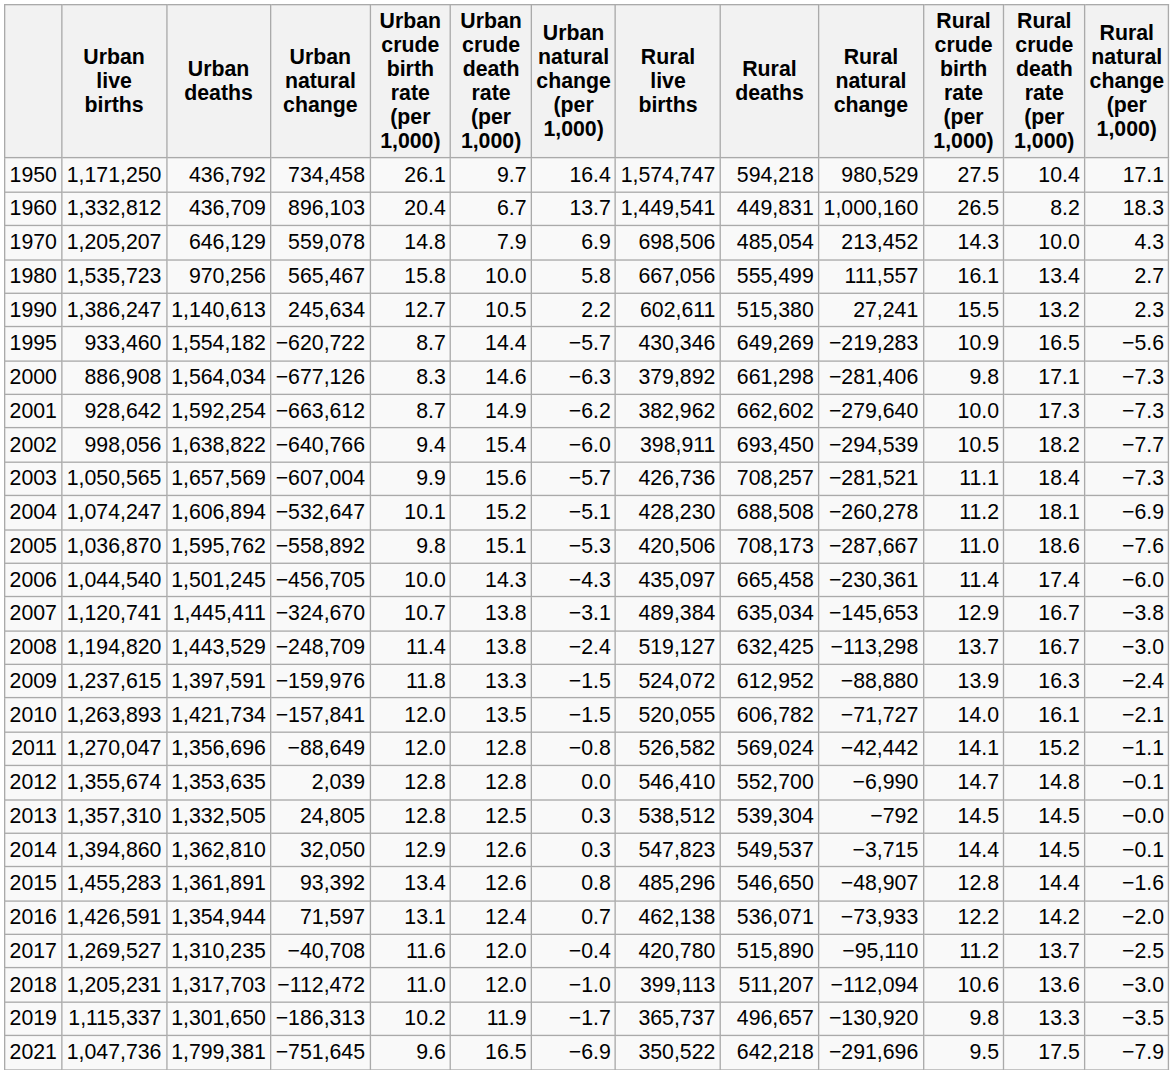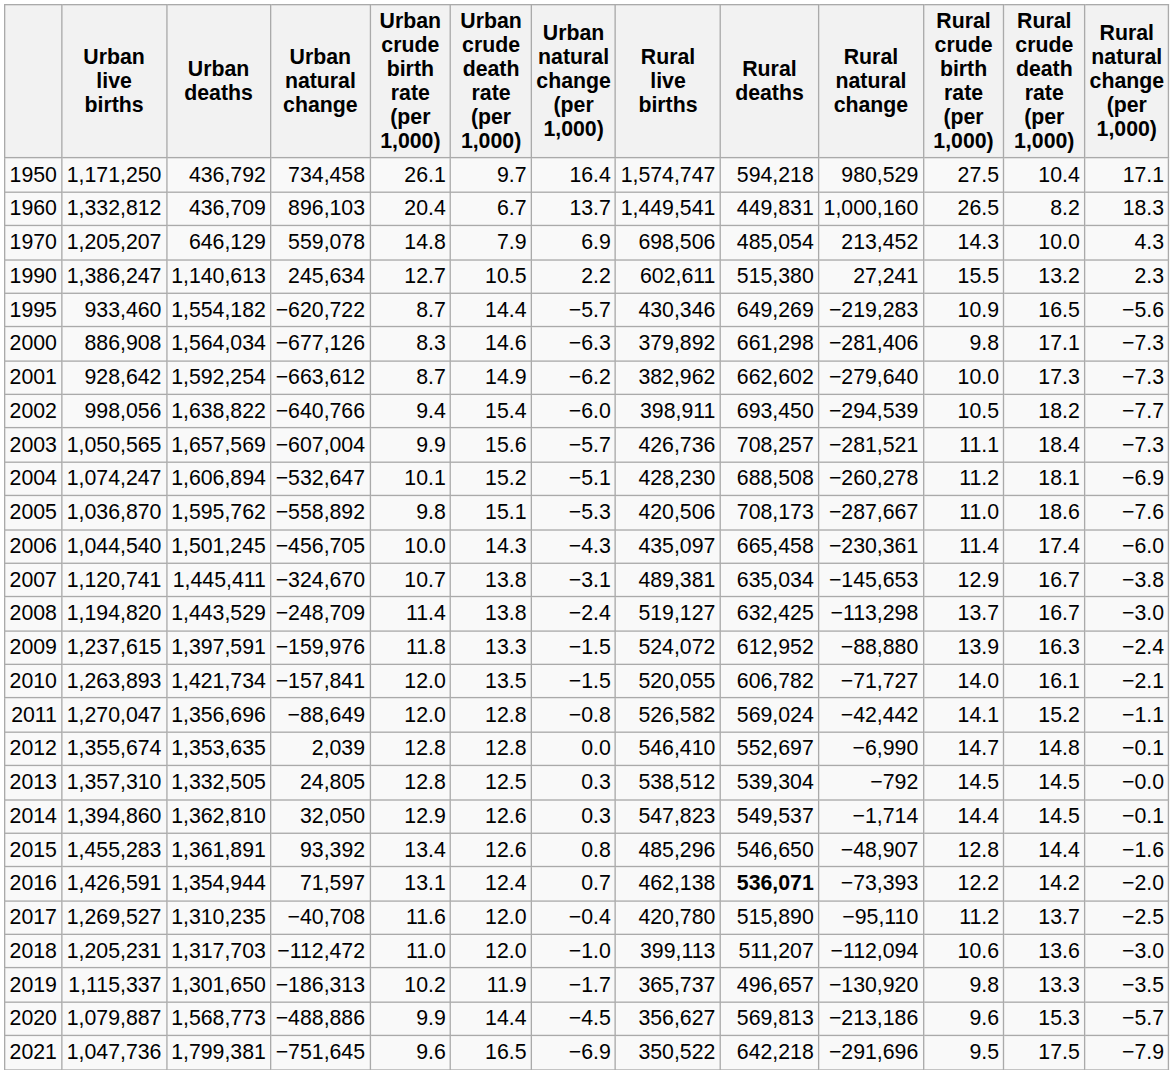- row: 1980 | 1,535,723 | 970,256 | 565,467 | 15.8 | 10.0 | 5.8 | 667,056 | 555,499 | 111,557 | 16.1 | 13.4 | 2.7
2007 | Rural live births: 489,384 -> 489,381
2012 | Rural deaths: 552,700 -> 552,697
2014 | Rural natural change: −3,715 -> −1,714
2016 | Rural deaths: normal -> bold
2016 | Rural natural change: −73,933 -> −73,393
+ row: 2020 | 1,079,887 | 1,568,773 | −488,886 | 9.9 | 14.4 | −4.5 | 356,627 | 569,813 | −213,186 | 9.6 | 15.3 | −5.7
